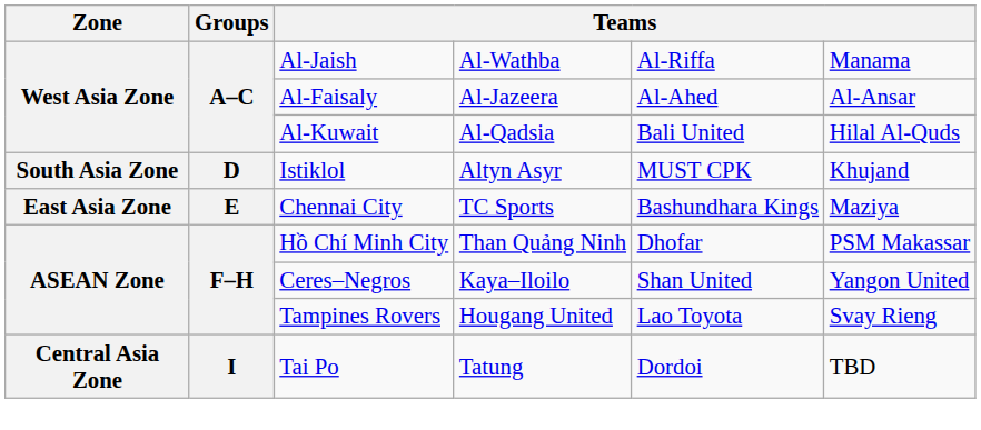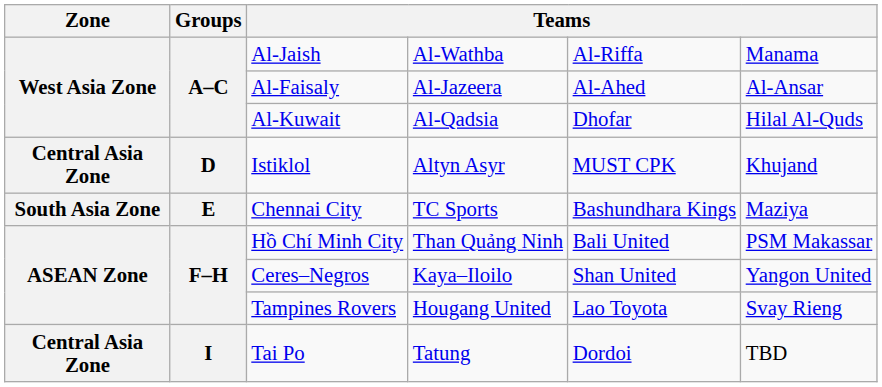Al-Kuwait | column 5: Bali United -> Dhofar
Istiklol | Zone: South Asia Zone -> Central Asia Zone
Chennai City | Zone: East Asia Zone -> South Asia Zone
Hồ Chí Minh City | column 5: Dhofar -> Bali United
